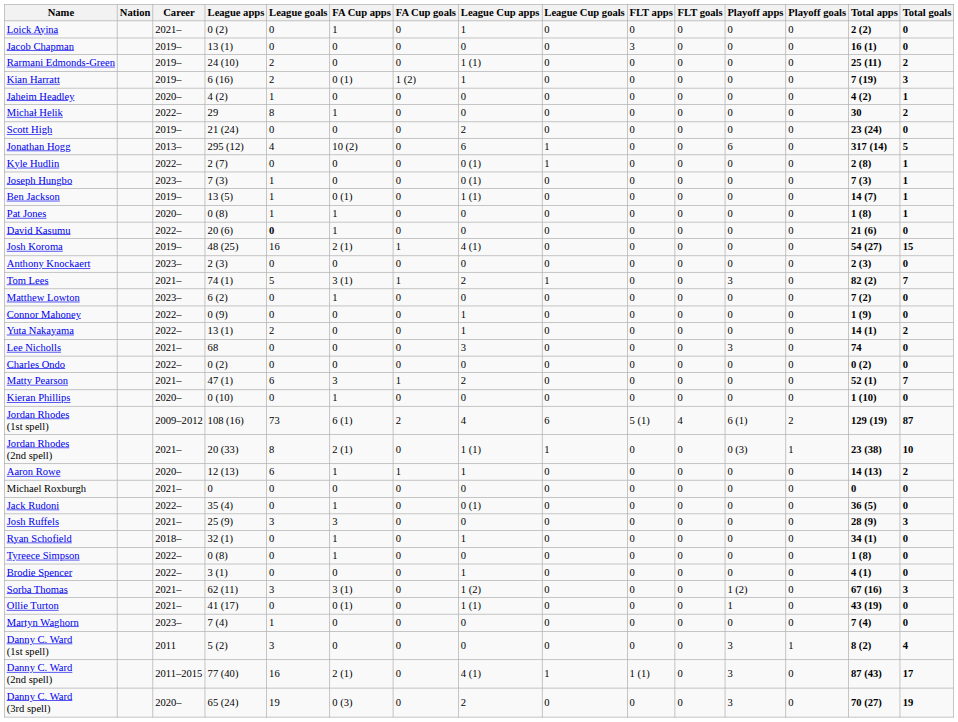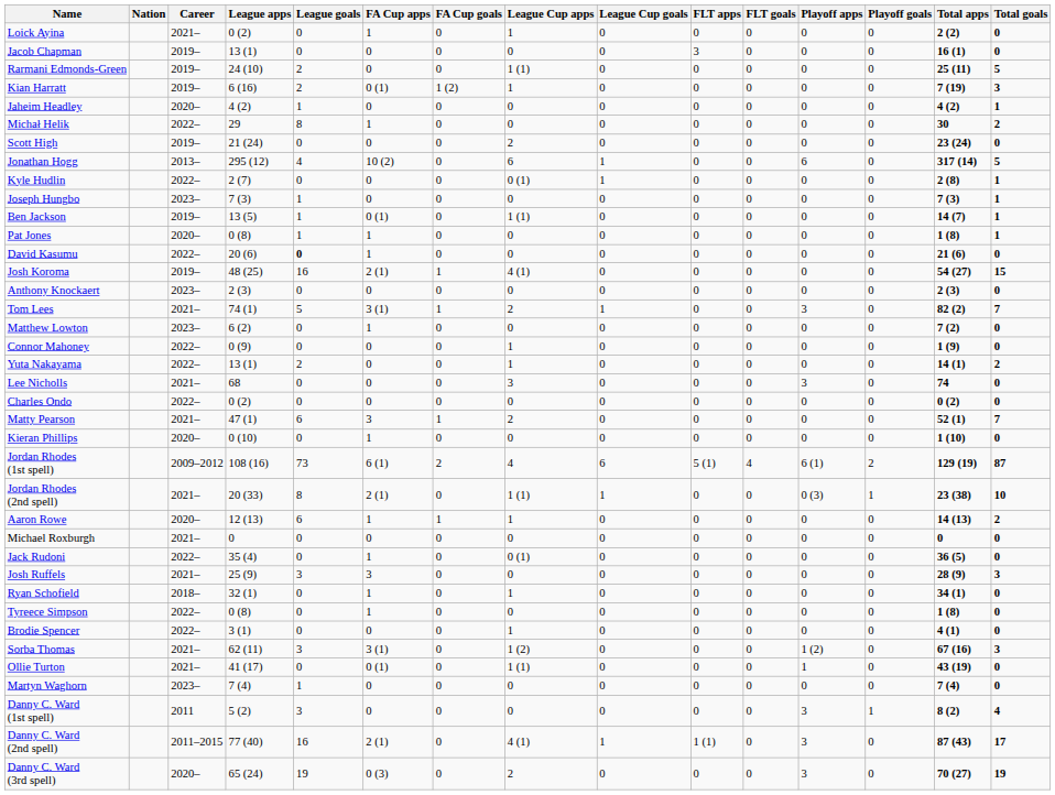Rarmani Edmonds-Green | Total goals: 2 -> 5
Joseph Hungbo | League Cup apps: 0 (1) -> 0
